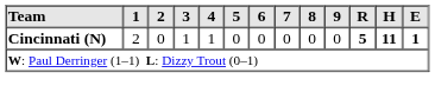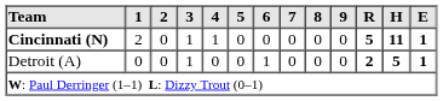+ row: Detroit (A) | 0 | 0 | 1 | 0 | 0 | 1 | 0 | 0 | 0 | 2 | 5 | 1
